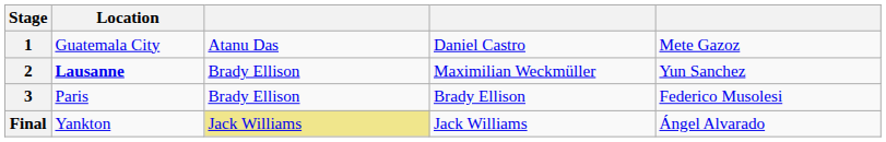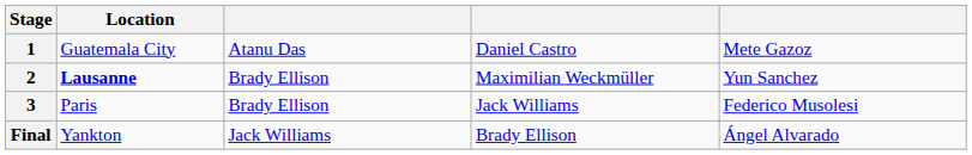3 | column 4: Brady Ellison -> Jack Williams
Final | column 3: khaki background -> no background
Final | column 4: Jack Williams -> Brady Ellison
